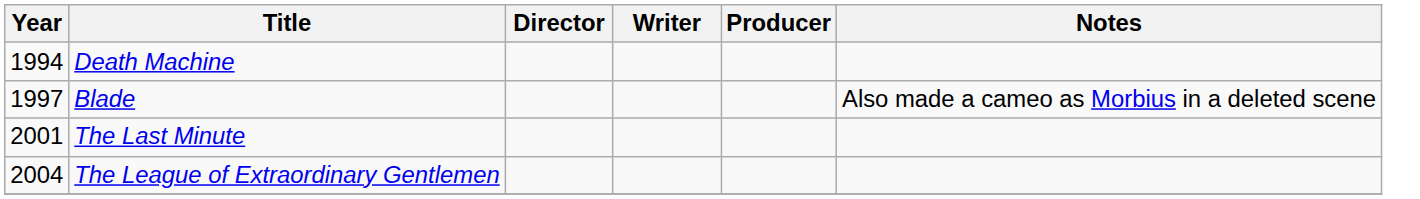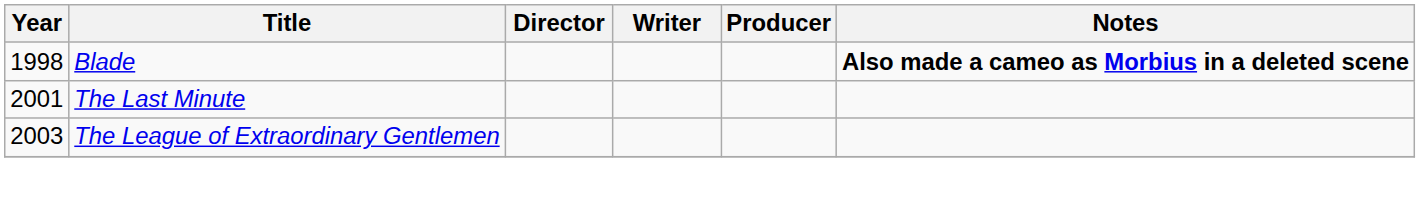- row: 1994 | Death Machine
Blade | Year: 1997 -> 1998
Blade | Notes: normal -> bold
The League of Extraordinary Gentlemen | Year: 2004 -> 2003
